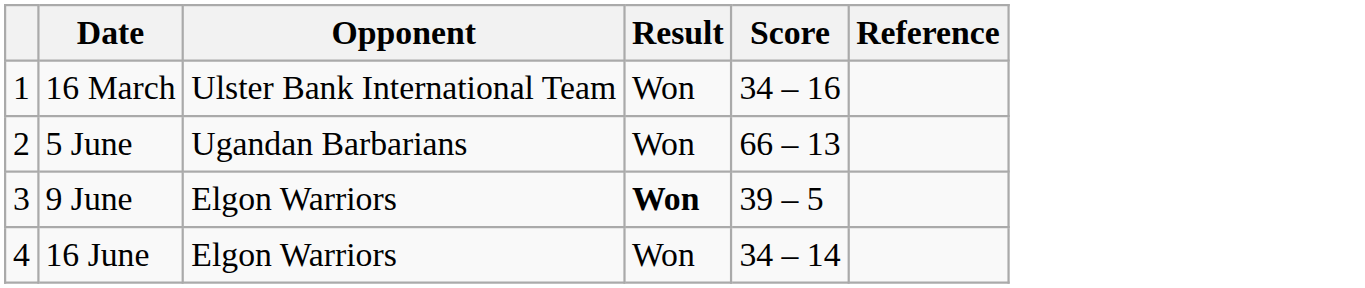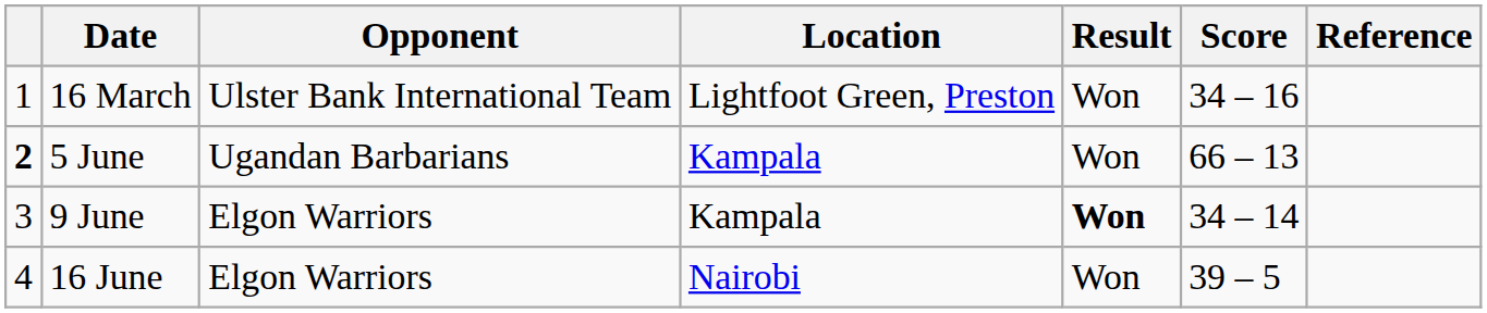+ column: Location | Lightfoot Green, Preston | Kampala | Kampala | Nairobi
5 June | column 1: normal -> bold
9 June | Score: 39 – 5 -> 34 – 14
16 June | Score: 34 – 14 -> 39 – 5
